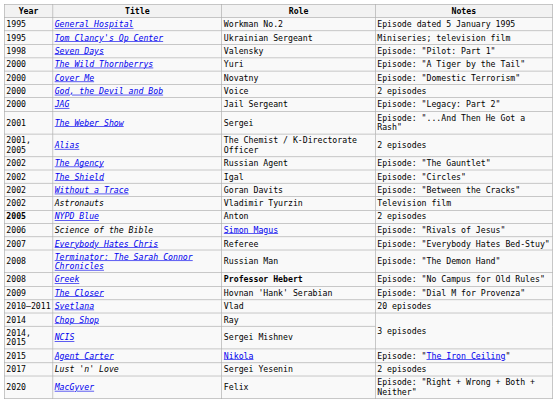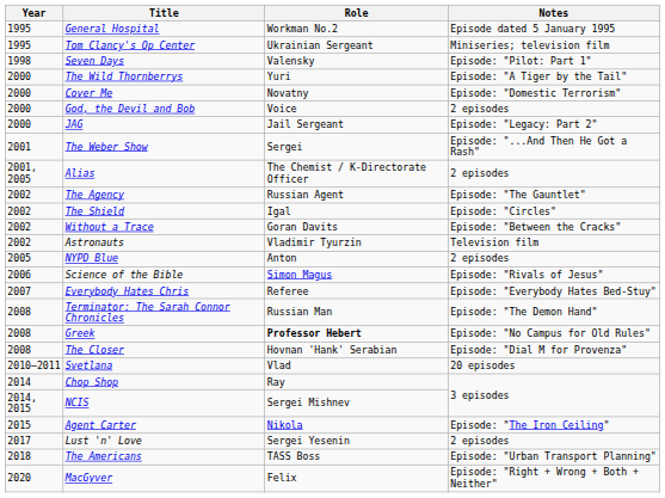NYPD Blue | Year: bold -> normal
The Closer | Year: 2009 -> 2008
+ row: 2018 | The Americans | TASS Boss | Episode: "Urban Transport Planning"
